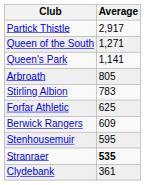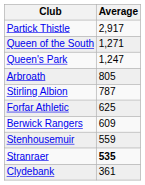Queen's Park | Average: 1,141 -> 1,247
Stirling Albion | Average: 783 -> 787
Stenhousemuir | Average: 595 -> 559
